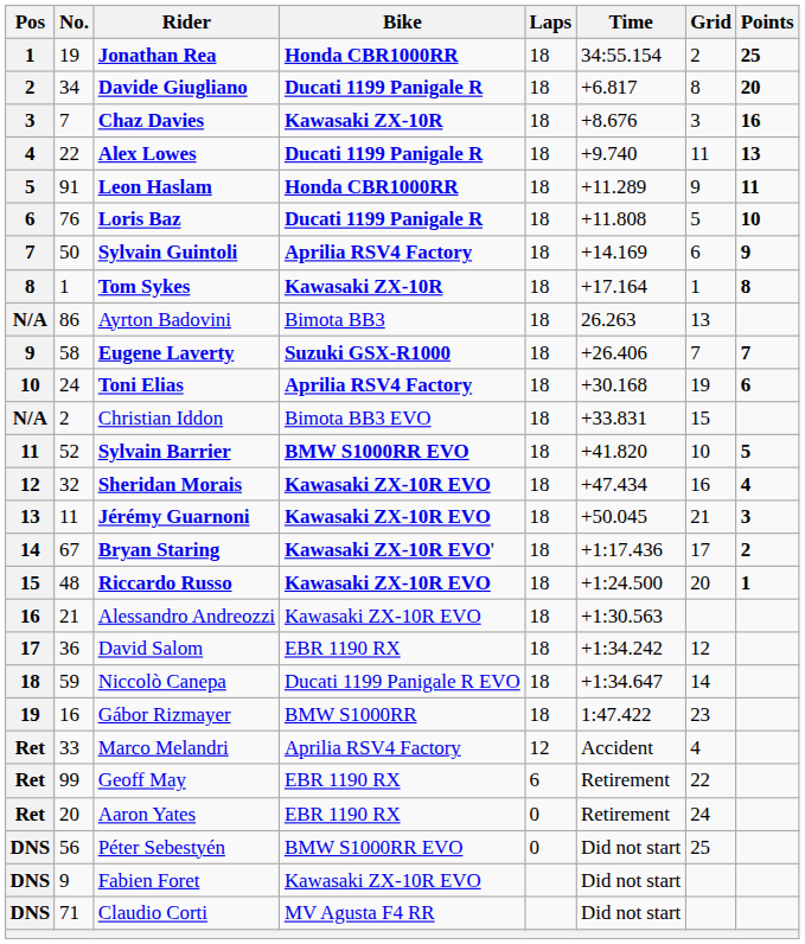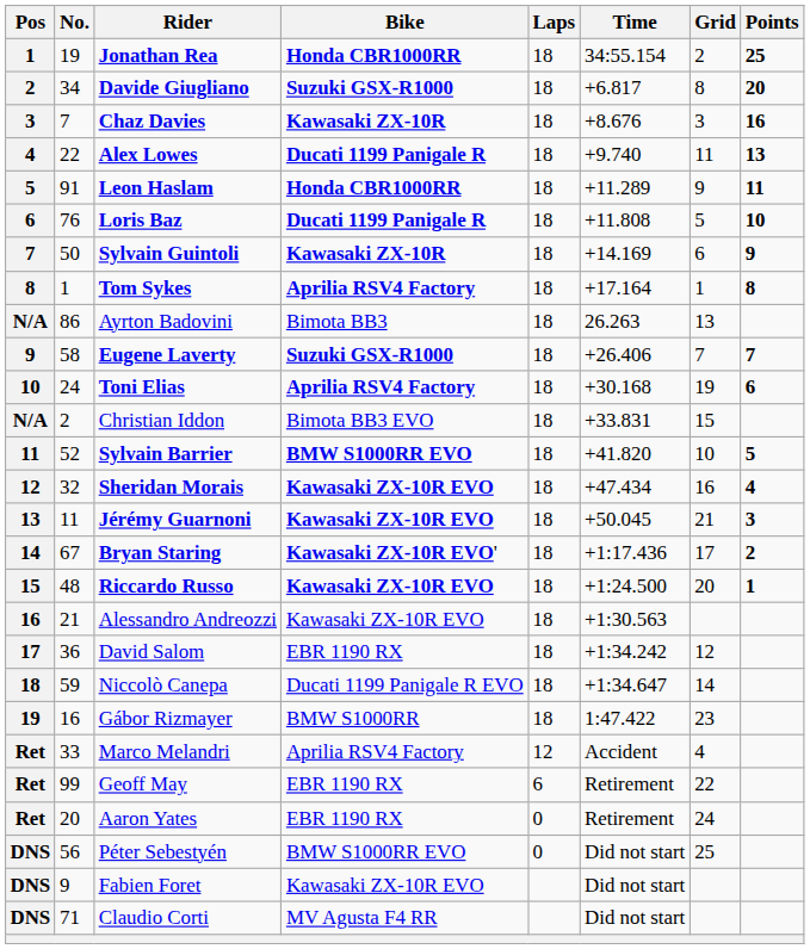Davide Giugliano | Bike: Ducati 1199 Panigale R -> Suzuki GSX-R1000
Sylvain Guintoli | Bike: Aprilia RSV4 Factory -> Kawasaki ZX-10R
Tom Sykes | Bike: Kawasaki ZX-10R -> Aprilia RSV4 Factory
